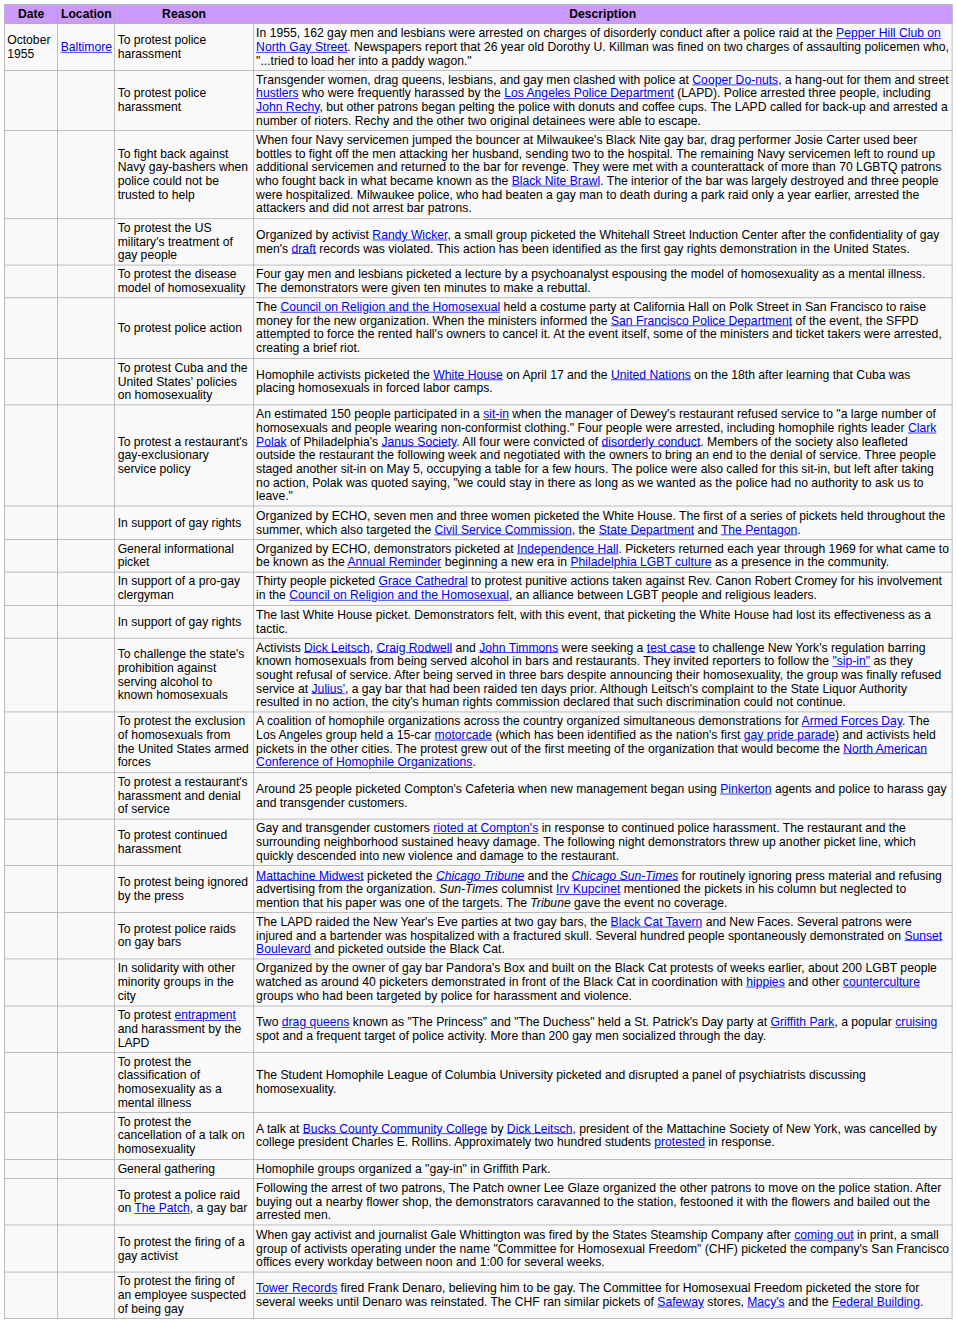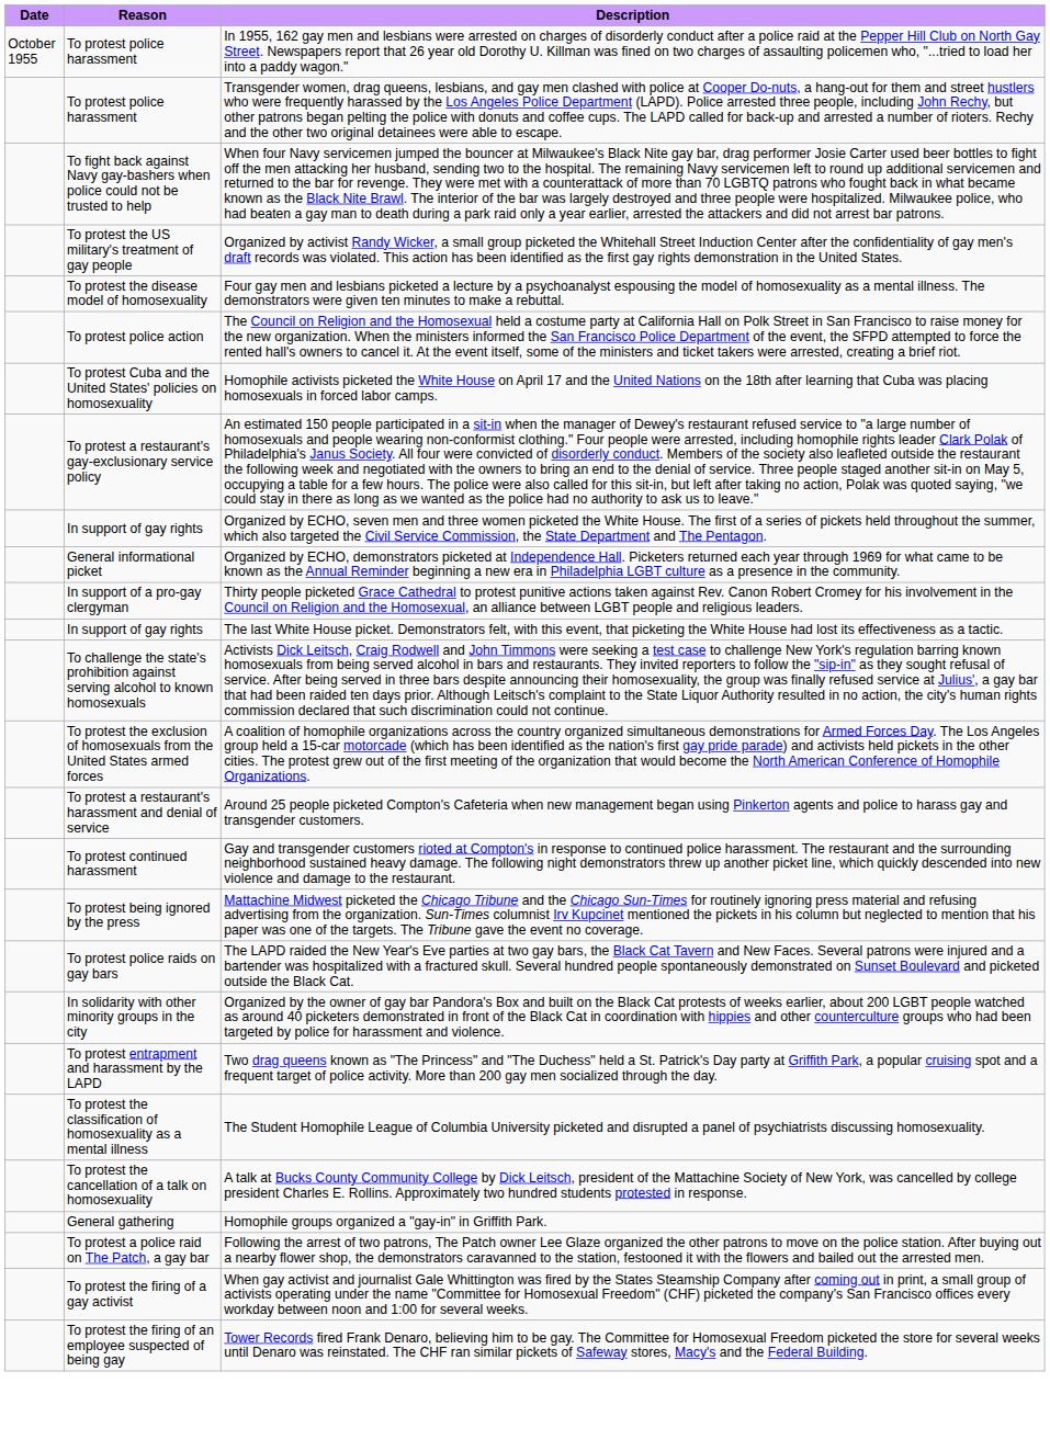- column: Location | Baltimore
